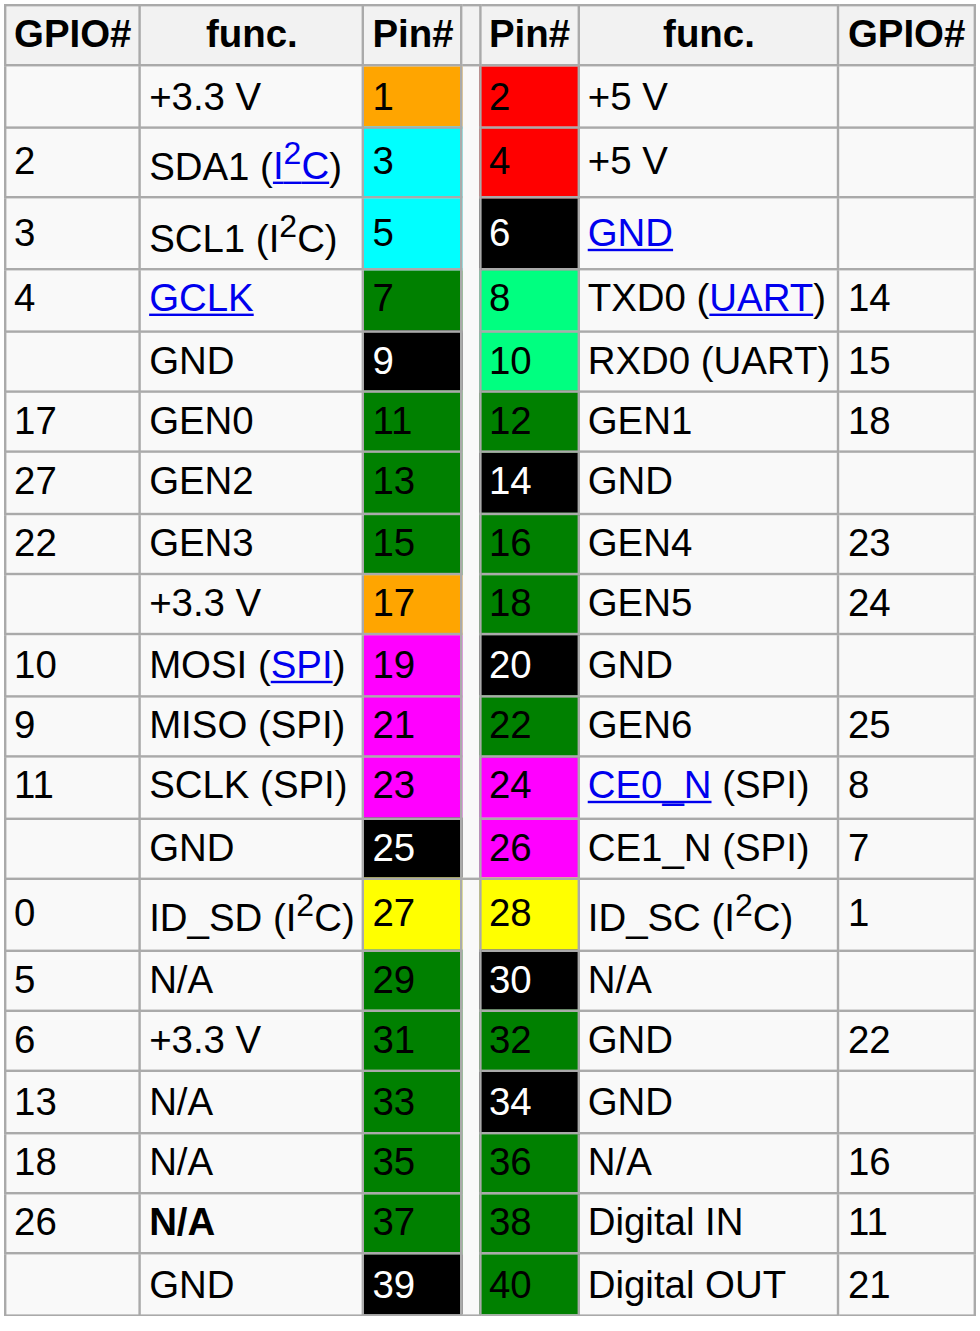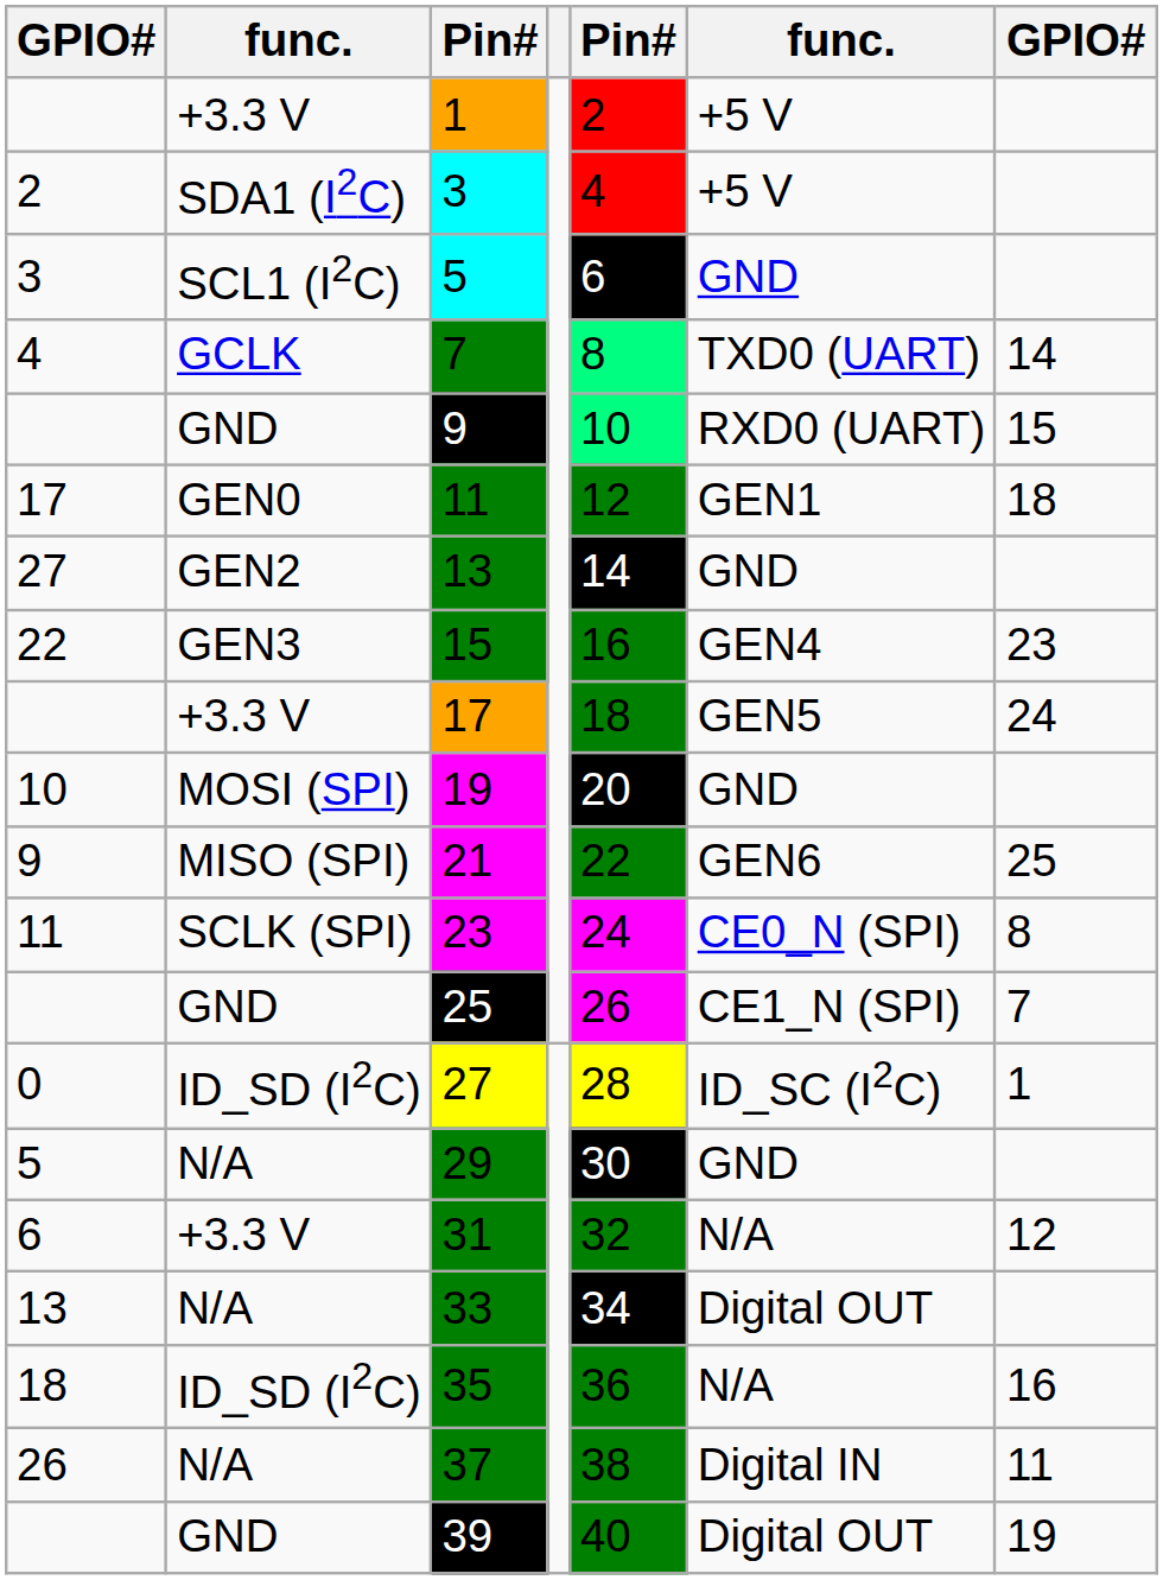29 | column 6: N/A -> GND
31 | column 6: GND -> N/A
31 | column 7: 22 -> 12
33 | column 6: GND -> Digital OUT
35 | column 2: N/A -> ID_SD (I2C)
37 | column 2: bold -> normal
39 | column 7: 21 -> 19
